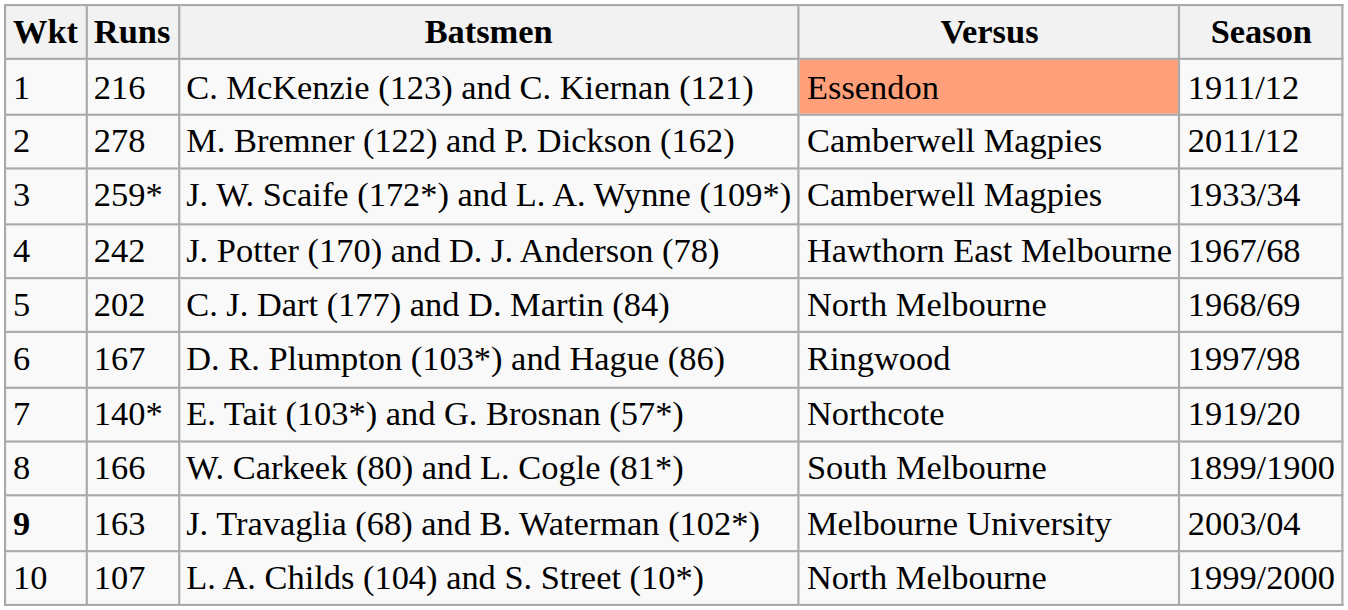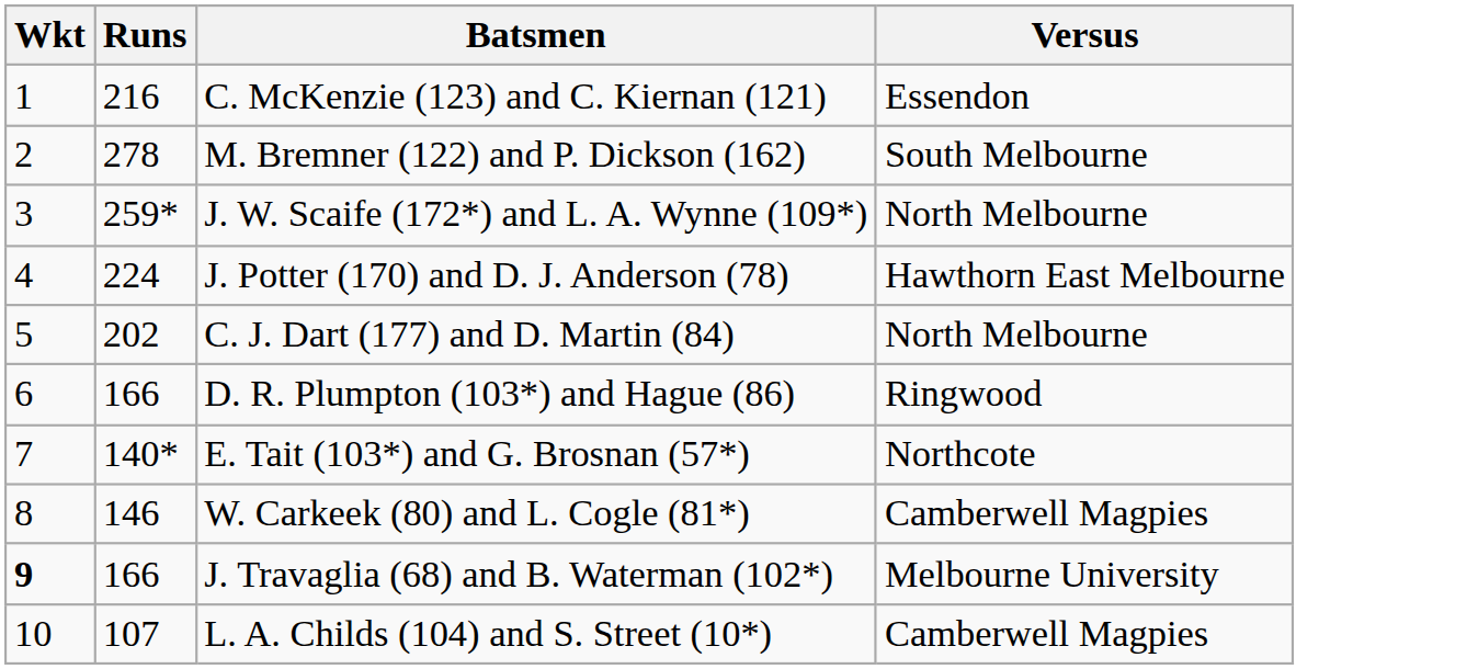- column: Season | 1911/12 | 2011/12 | 1933/34 | 1967/68 | 1968/69 | 1997/98 | 1919/20 | 1899/1900 | 2003/04 | 1999/2000
C. McKenzie (123) and C. Kiernan (121) | Versus: lightsalmon background -> no background
M. Bremner (122) and P. Dickson (162) | Versus: Camberwell Magpies -> South Melbourne
J. W. Scaife (172*) and L. A. Wynne (109*) | Versus: Camberwell Magpies -> North Melbourne
J. Potter (170) and D. J. Anderson (78) | Runs: 242 -> 224
D. R. Plumpton (103*) and Hague (86) | Runs: 167 -> 166
W. Carkeek (80) and L. Cogle (81*) | Runs: 166 -> 146
W. Carkeek (80) and L. Cogle (81*) | Versus: South Melbourne -> Camberwell Magpies
J. Travaglia (68) and B. Waterman (102*) | Runs: 163 -> 166
L. A. Childs (104) and S. Street (10*) | Versus: North Melbourne -> Camberwell Magpies
